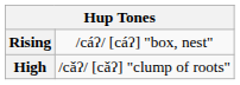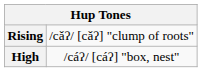Rising | column 2: /cáʔ/ [cáʔ] "box, nest" -> /cǎʔ/ [cǎʔ] "clump of roots"
High | column 2: /cǎʔ/ [cǎʔ] "clump of roots" -> /cáʔ/ [cáʔ] "box, nest"
